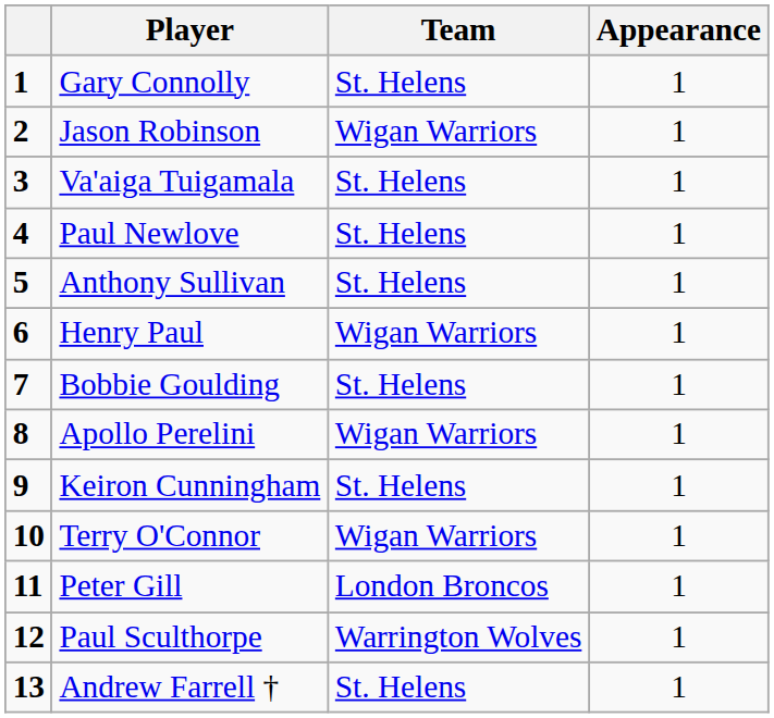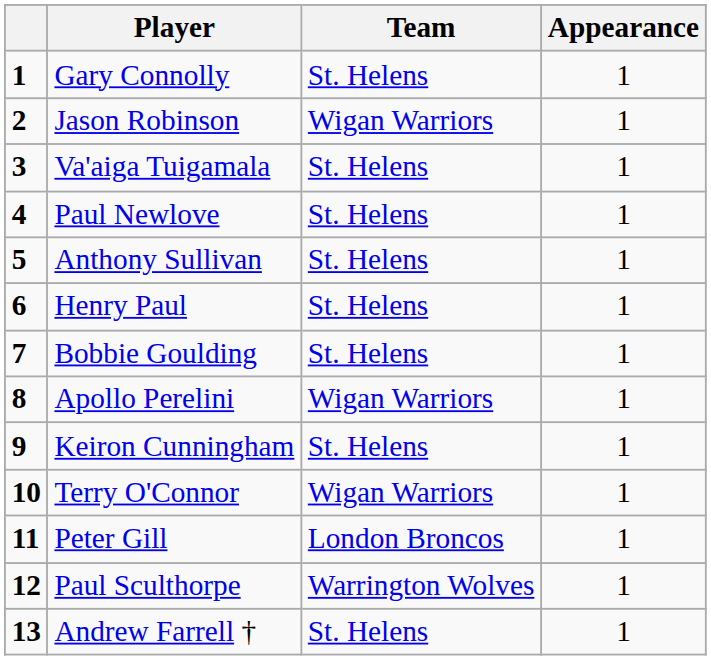Henry Paul | Team: Wigan Warriors -> St. Helens
